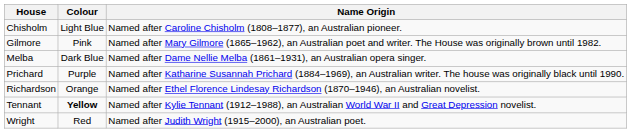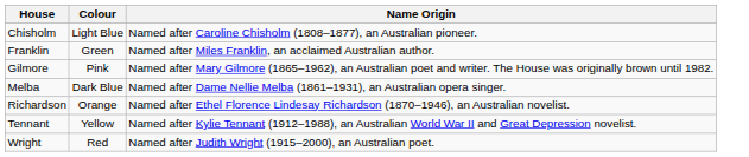+ row: Franklin | Green | Named after Miles Franklin, an acclaimed Australian author.
- row: Prichard | Purple | Named after Katharine Susannah Prichard (1884–1969), an Australian writer. The house was originally black until 1990.
Tennant | Colour: bold -> normal
